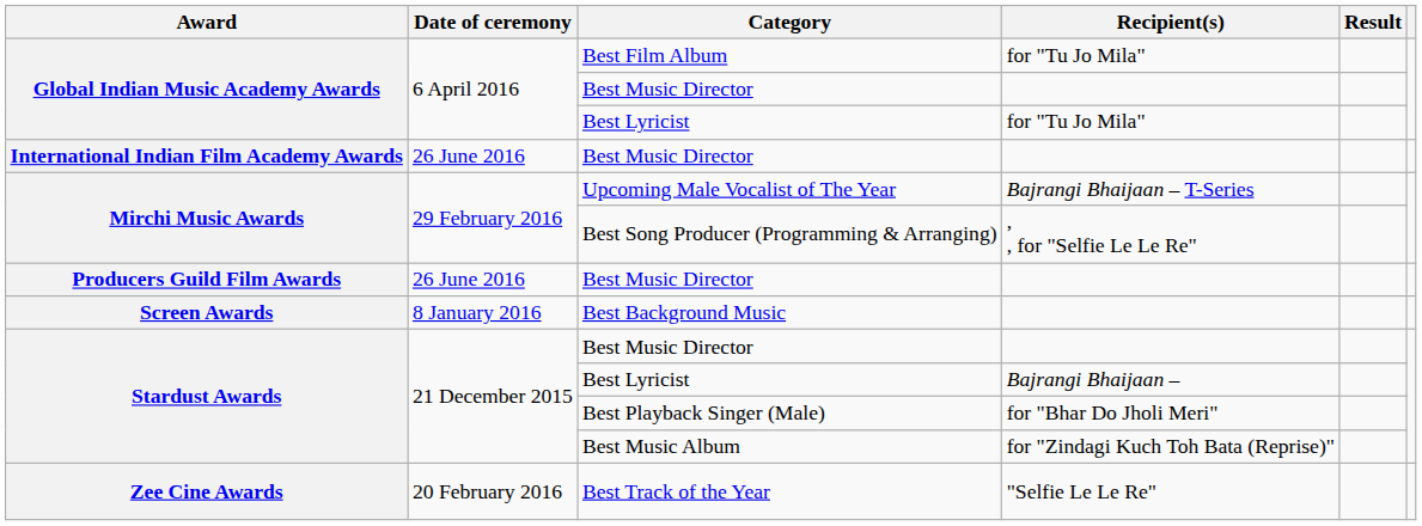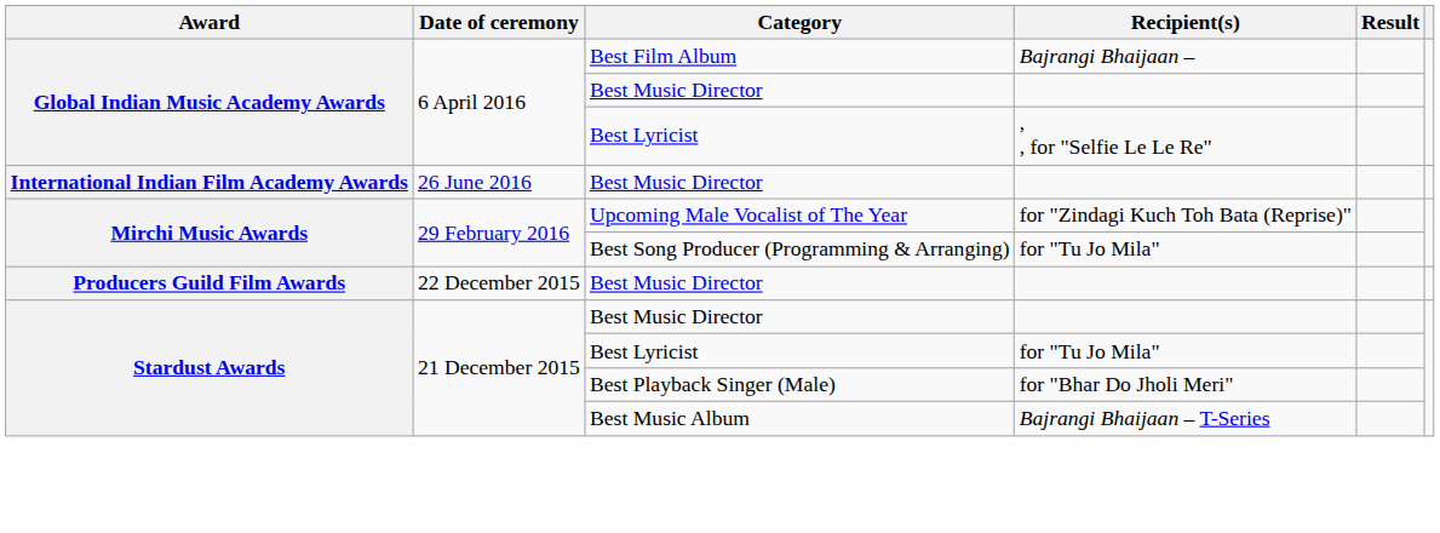Best Film Album | Recipient(s): for "Tu Jo Mila" -> Bajrangi Bhaijaan –
Global Indian Music Academy Awards / Best Lyricist | Recipient(s): for "Tu Jo Mila" -> , , for "Selfie Le Le Re"
Upcoming Male Vocalist of The Year | Recipient(s): Bajrangi Bhaijaan – T-Series -> for "Zindagi Kuch Toh Bata (Reprise)"
Best Song Producer (Programming & Arranging) | Recipient(s): , , for "Selfie Le Le Re" -> for "Tu Jo Mila"
Producers Guild Film Awards / Best Music Director | Date of ceremony: 26 June 2016 -> 22 December 2015
- row: Screen Awards | 8 January 2016 | Best Background Music
Stardust Awards / Best Lyricist | Recipient(s): Bajrangi Bhaijaan – -> for "Tu Jo Mila"
Best Music Album | Recipient(s): for "Zindagi Kuch Toh Bata (Reprise)" -> Bajrangi Bhaijaan – T-Series
- row: Zee Cine Awards | 20 February 2016 | Best Track of the Year | "Selfie Le Le Re"
